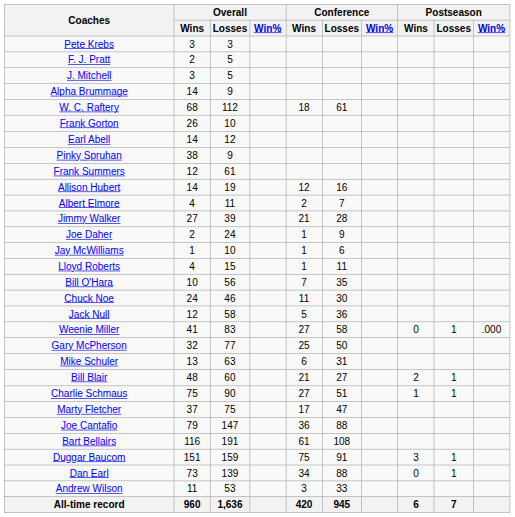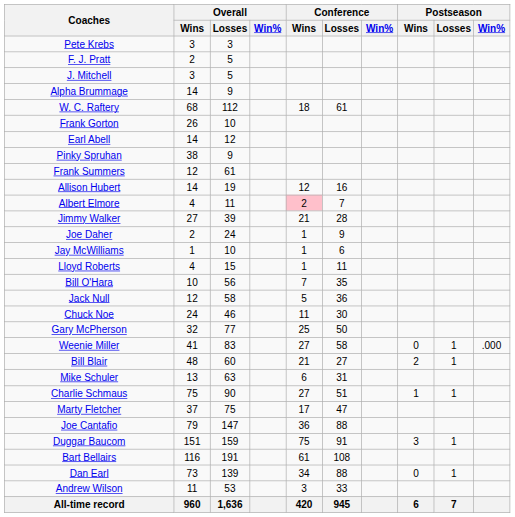Albert Elmore | Conference / Wins: no background -> pink background
rows swapped: Chuck Noe <-> Jack Null
rows swapped: Weenie Miller <-> Gary McPherson
rows swapped: Mike Schuler <-> Bill Blair
rows swapped: Bart Bellairs <-> Duggar Baucom
